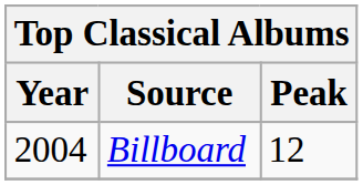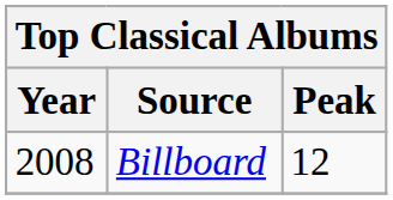Billboard | Year: 2004 -> 2008
